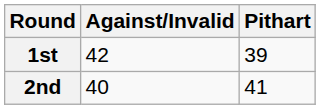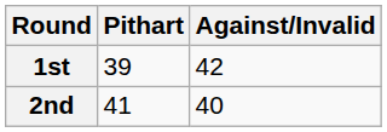columns swapped: Pithart <-> Against/Invalid
